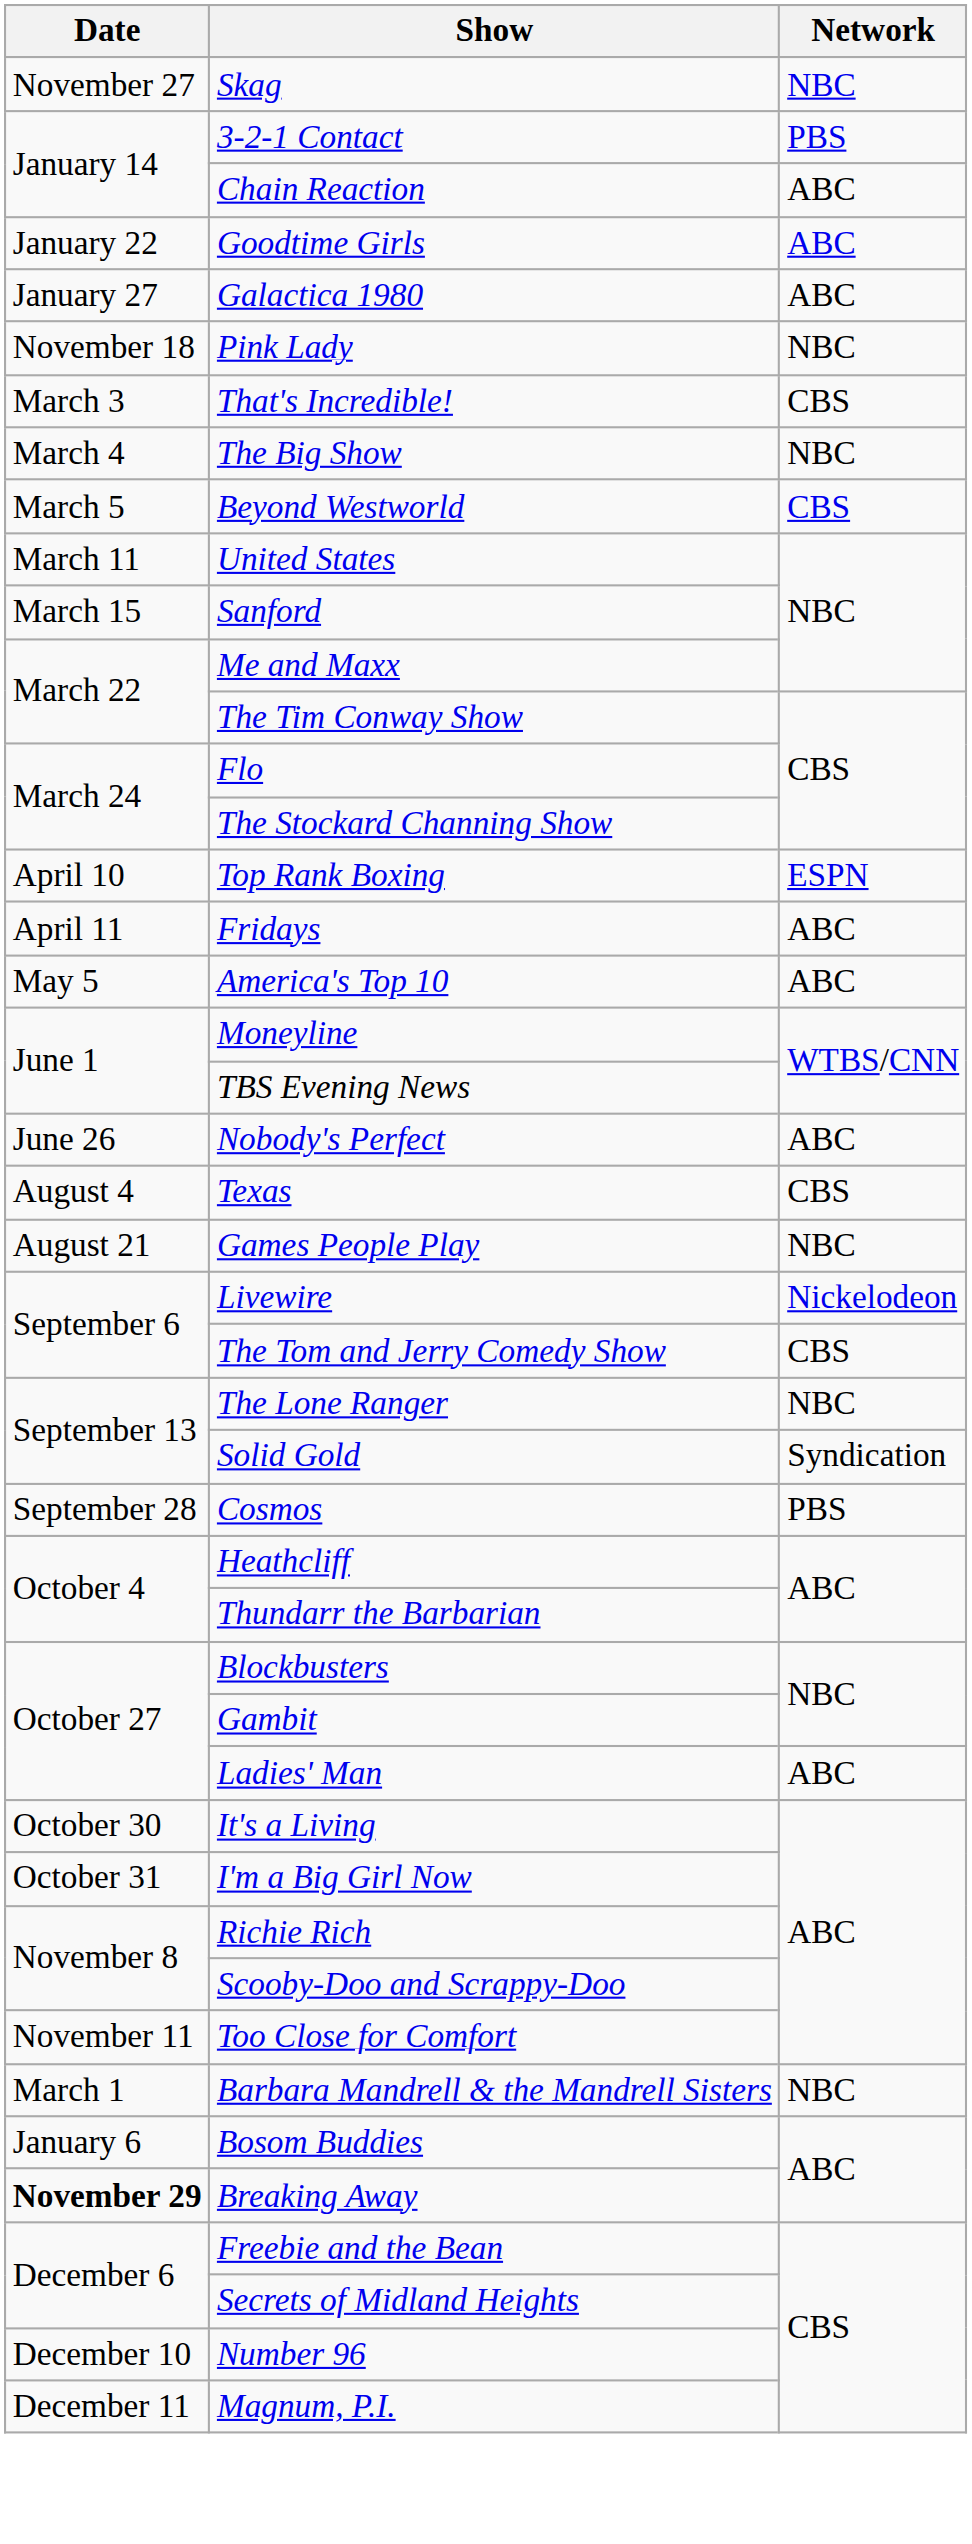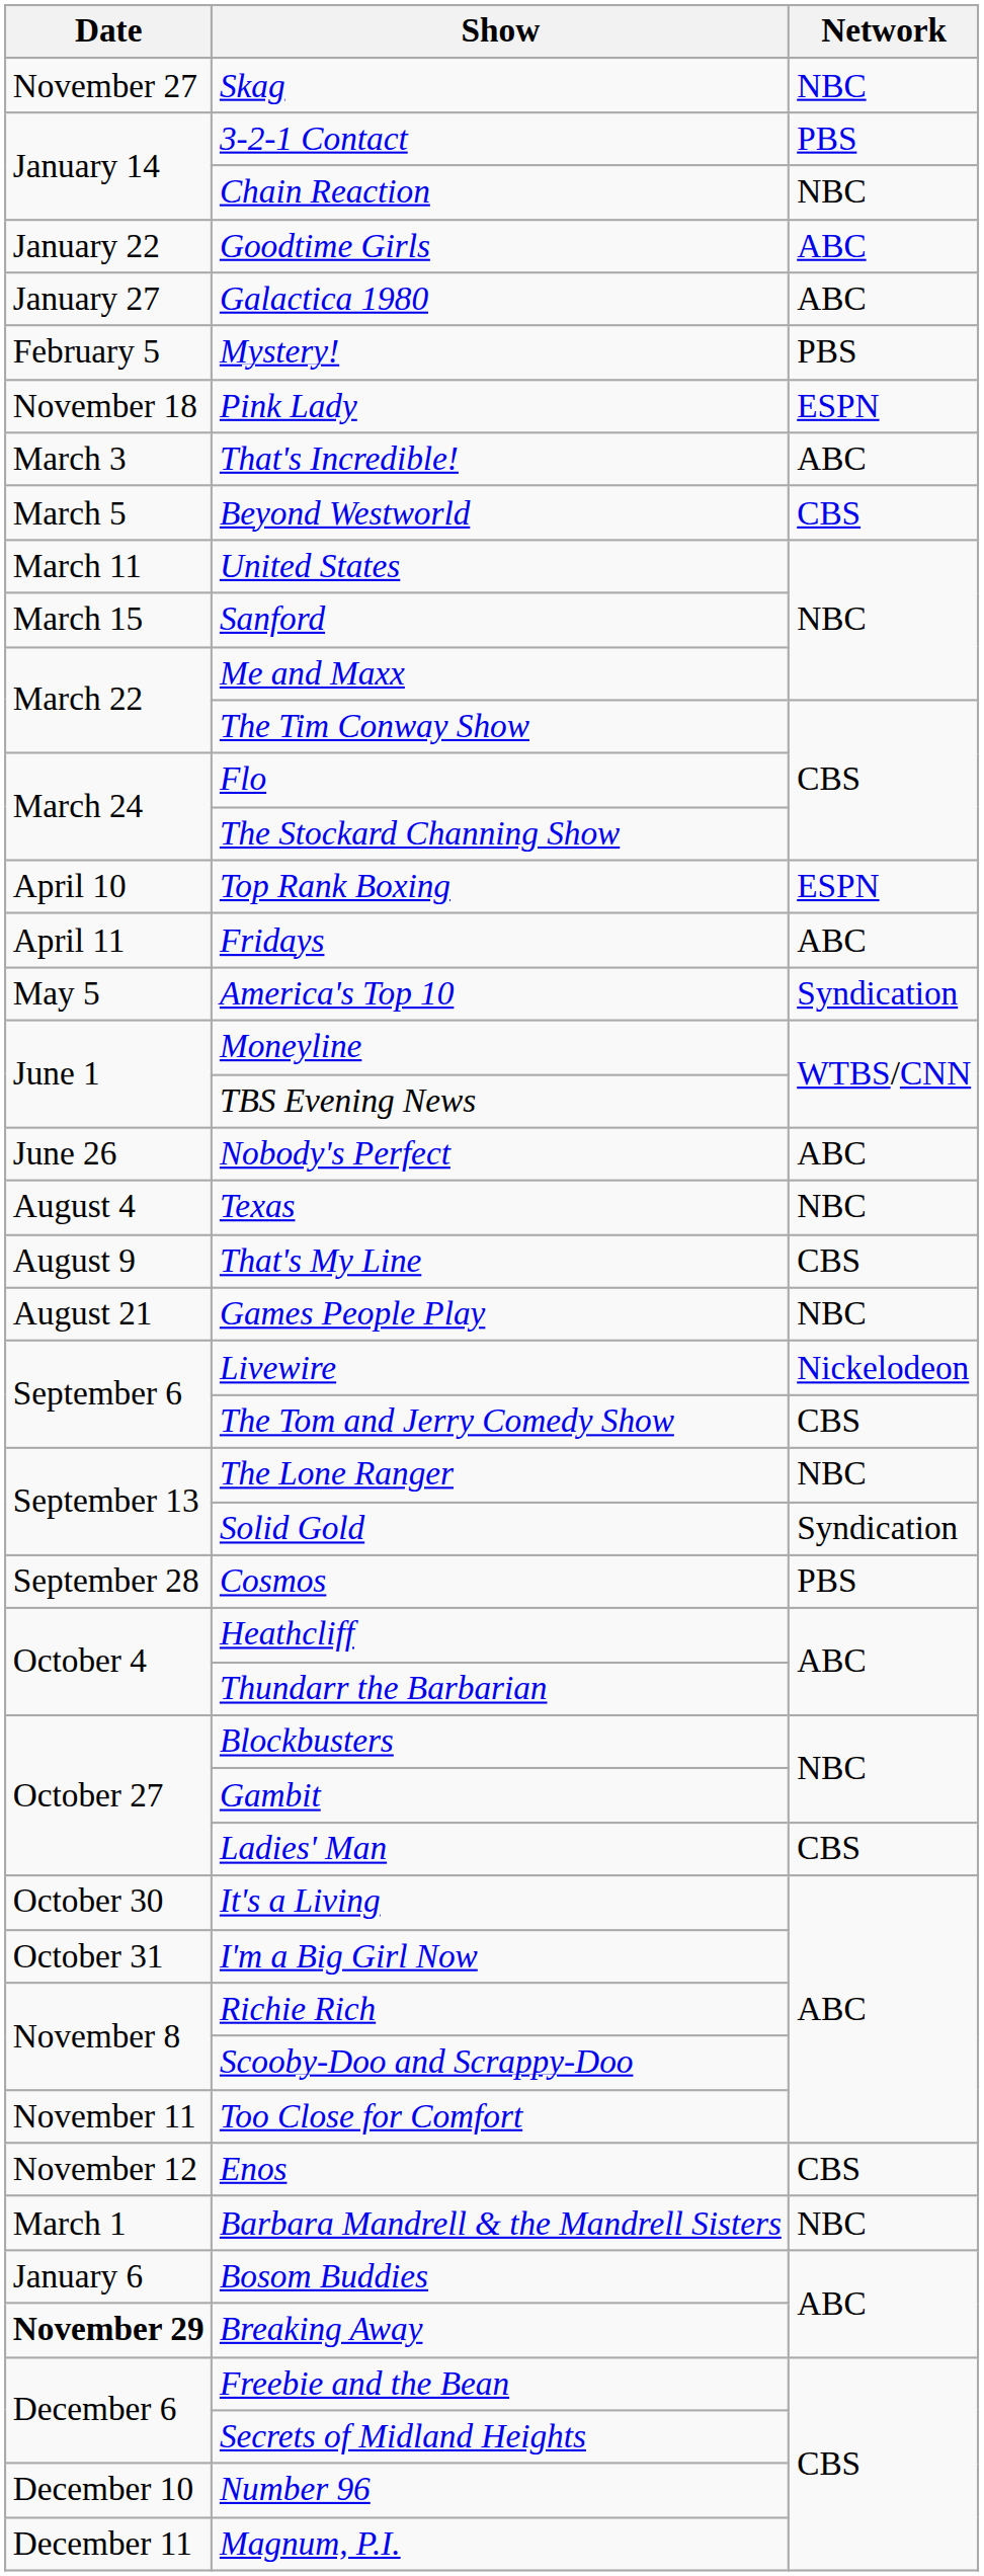Chain Reaction | Network: ABC -> NBC
+ row: February 5 | Mystery! | PBS
Pink Lady | Network: NBC -> ESPN
That's Incredible! | Network: CBS -> ABC
- row: March 4 | The Big Show | NBC
America's Top 10 | Network: ABC -> Syndication
Texas | Network: CBS -> NBC
+ row: August 9 | That's My Line | CBS
Ladies' Man | Network: ABC -> CBS
+ row: November 12 | Enos | CBS
